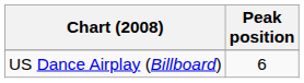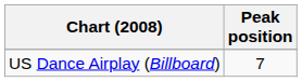US Dance Airplay (Billboard) | Peak position: 6 -> 7
